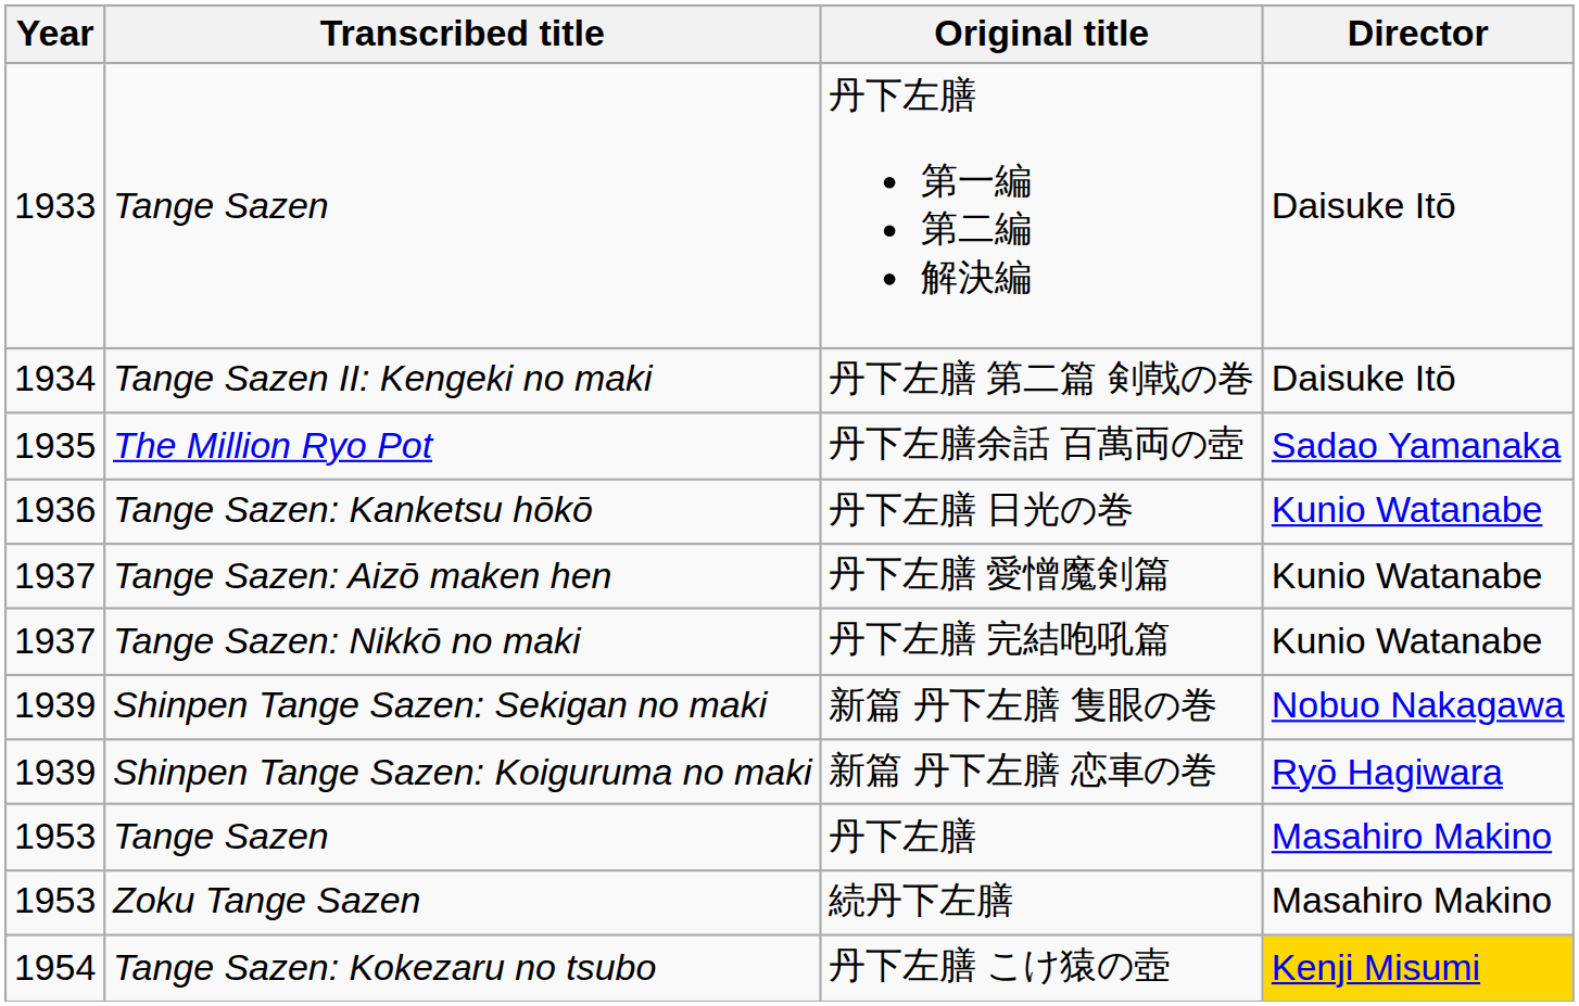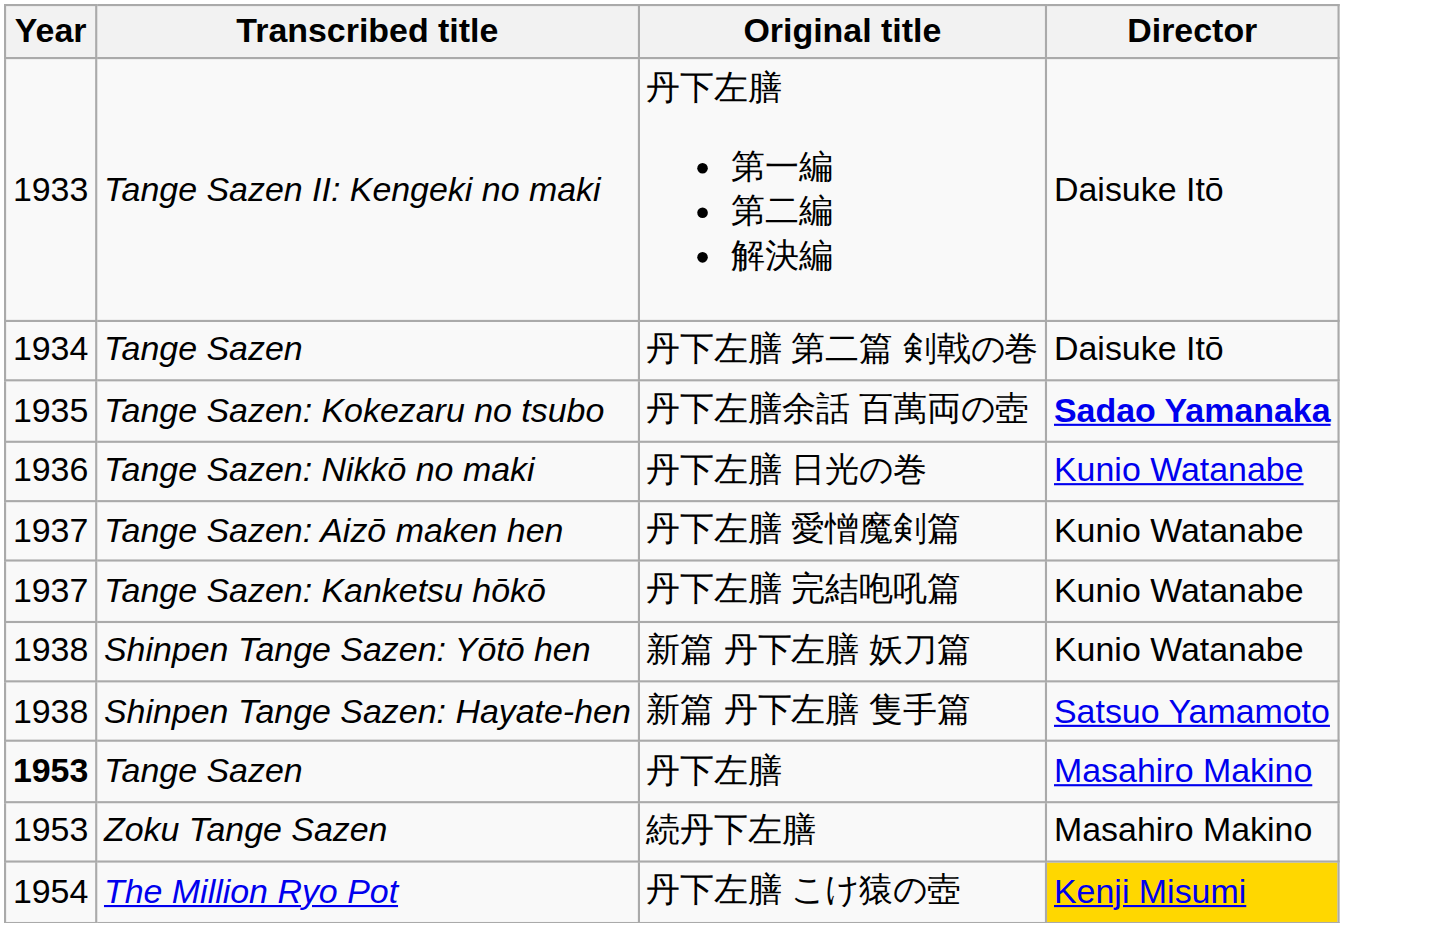丹下左膳 第一編 第二編 解決編 | Transcribed title: Tange Sazen -> Tange Sazen II: Kengeki no maki
丹下左膳 第二篇 剣戟の巻 | Transcribed title: Tange Sazen II: Kengeki no maki -> Tange Sazen
丹下左膳余話 百萬両の壺 | Transcribed title: The Million Ryo Pot -> Tange Sazen: Kokezaru no tsubo
丹下左膳余話 百萬両の壺 | Director: normal -> bold
丹下左膳 日光の巻 | Transcribed title: Tange Sazen: Kanketsu hōkō -> Tange Sazen: Nikkō no maki
丹下左膳 完結咆吼篇 | Transcribed title: Tange Sazen: Nikkō no maki -> Tange Sazen: Kanketsu hōkō
+ row: 1938 | Shinpen Tange Sazen: Yōtō hen | 新篇 丹下左膳 妖刀篇 | Kunio Watanabe
+ row: 1938 | Shinpen Tange Sazen: Hayate-hen | 新篇 丹下左膳 隻手篇 | Satsuo Yamamoto
- row: 1939 | Shinpen Tange Sazen: Sekigan no maki | 新篇 丹下左膳 隻眼の巻 | Nobuo Nakagawa
- row: 1939 | Shinpen Tange Sazen: Koiguruma no maki | 新篇 丹下左膳 恋車の巻 | Ryō Hagiwara
丹下左膳 | Year: normal -> bold
丹下左膳 こけ猿の壺 | Transcribed title: Tange Sazen: Kokezaru no tsubo -> The Million Ryo Pot
